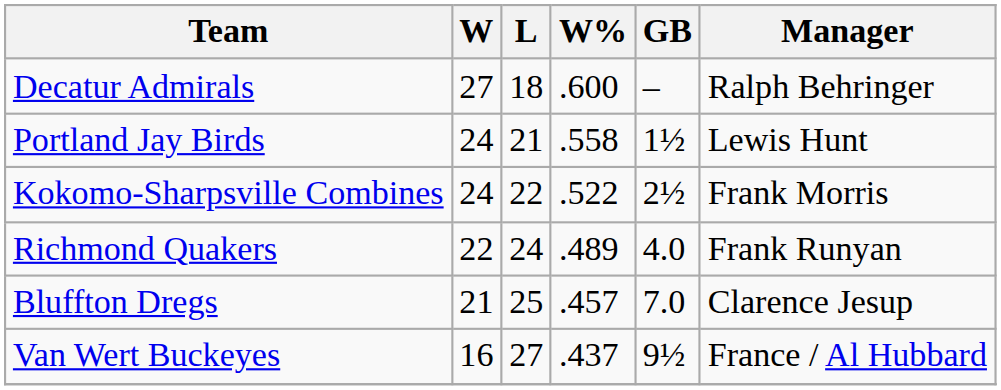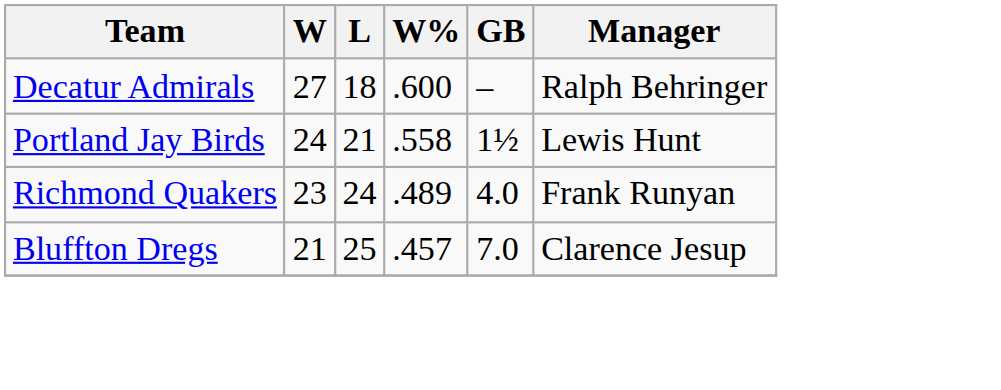- row: Kokomo-Sharpsville Combines | 24 | 22 | .522 | 2½ | Frank Morris
Richmond Quakers | W: 22 -> 23
- row: Van Wert Buckeyes | 16 | 27 | .437 | 9½ | France / Al Hubbard
